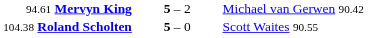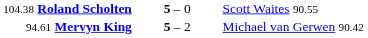rows swapped: 104.38 Roland Scholten <-> 94.61 Mervyn King
